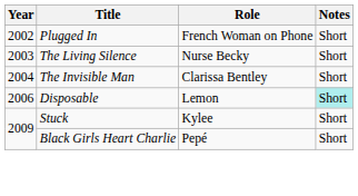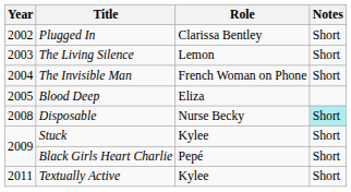Plugged In | Role: French Woman on Phone -> Clarissa Bentley
The Living Silence | Role: Nurse Becky -> Lemon
The Invisible Man | Role: Clarissa Bentley -> French Woman on Phone
+ row: 2005 | Blood Deep | Eliza
Disposable | Year: 2006 -> 2008
Disposable | Role: Lemon -> Nurse Becky
+ row: 2011 | Textually Active | Kylee | Short
